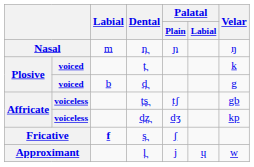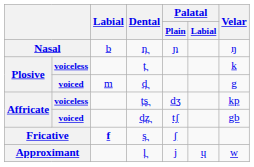n̪ | Labial: m -> b
t̪ | column 2: voiced -> voiceless
d̪ | Labial: b -> m
t̪s̪ | Palatal / Plain: tʃ -> dʒ
t̪s̪ | Velar: gb -> kp
d̪z̪ | column 2: voiceless -> voiced
d̪z̪ | Palatal / Plain: dʒ -> tʃ
d̪z̪ | Velar: kp -> gb
